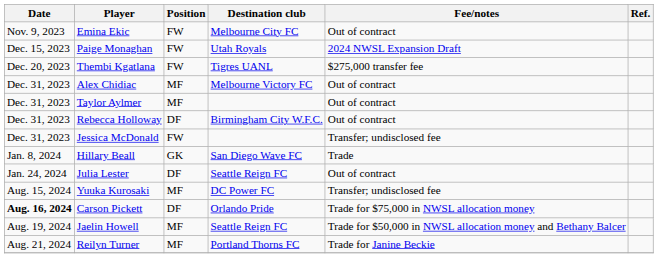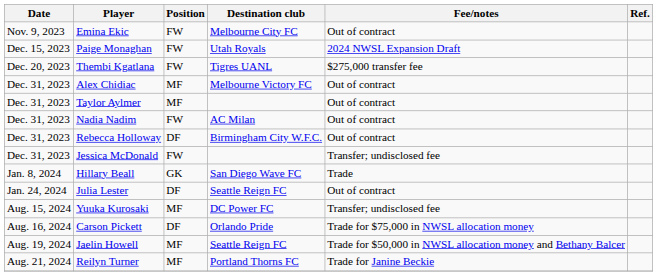+ row: Dec. 31, 2023 | Nadia Nadim | FW | AC Milan | Out of contract
Carson Pickett | Date: bold -> normal
